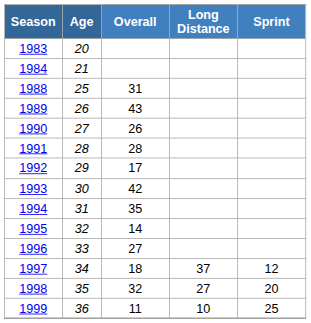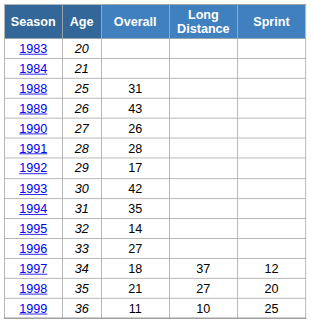1998 | Overall: 32 -> 21
